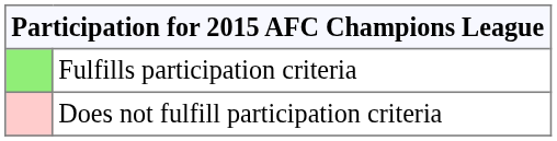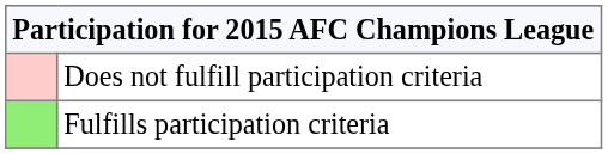rows swapped: Fulfills participation criteria <-> Does not fulfill participation criteria
